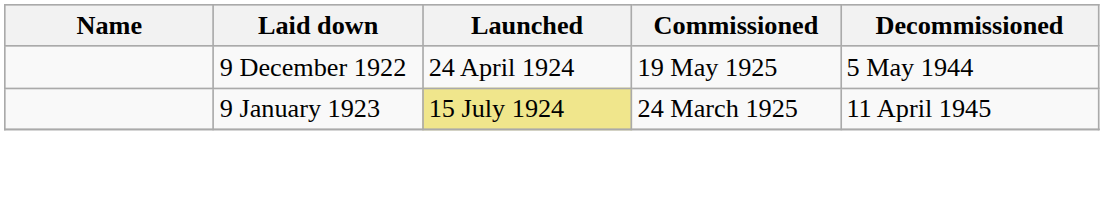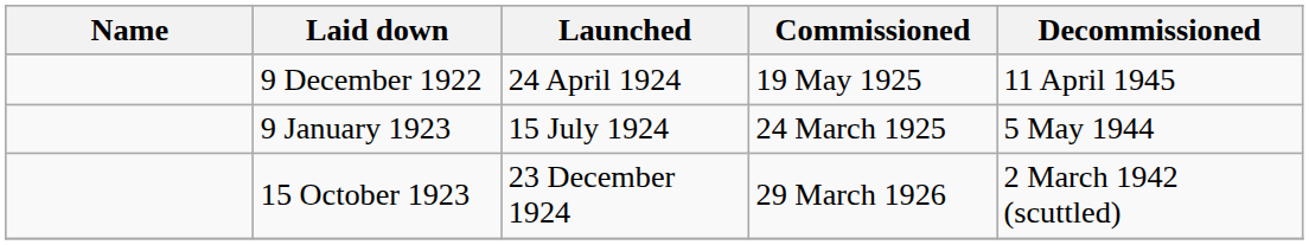9 December 1922 | Decommissioned: 5 May 1944 -> 11 April 1945
9 January 1923 | Launched: khaki background -> no background
9 January 1923 | Decommissioned: 11 April 1945 -> 5 May 1944
+ row: 15 October 1923 | 23 December 1924 | 29 March 1926 | 2 March 1942 (scuttled)
